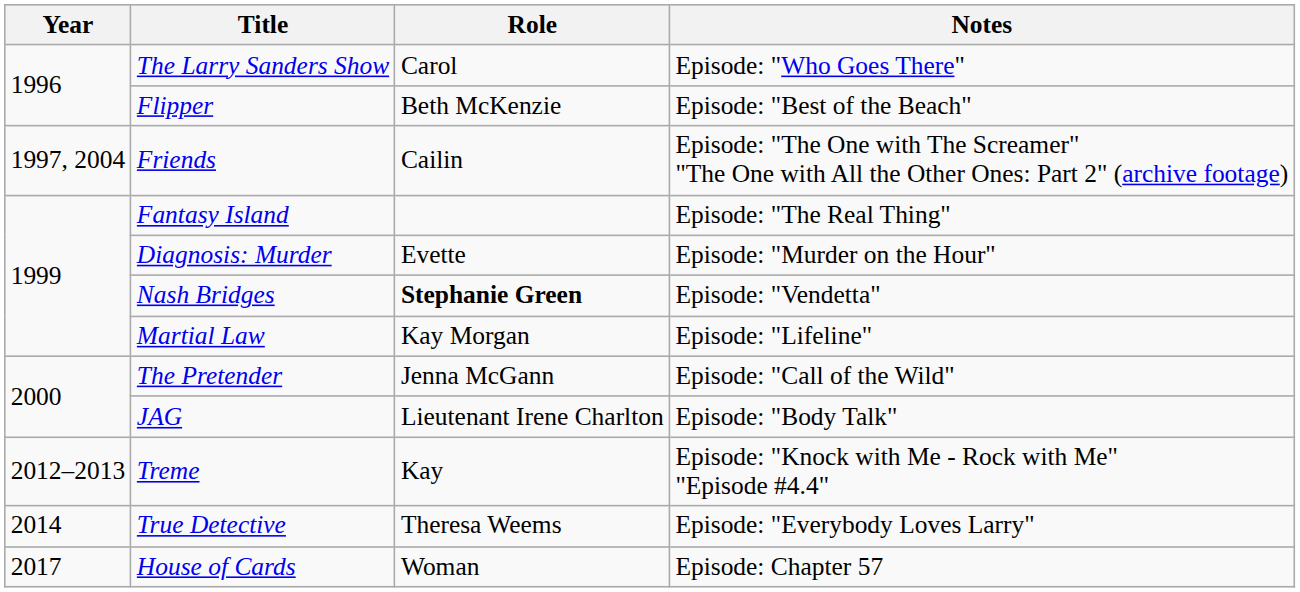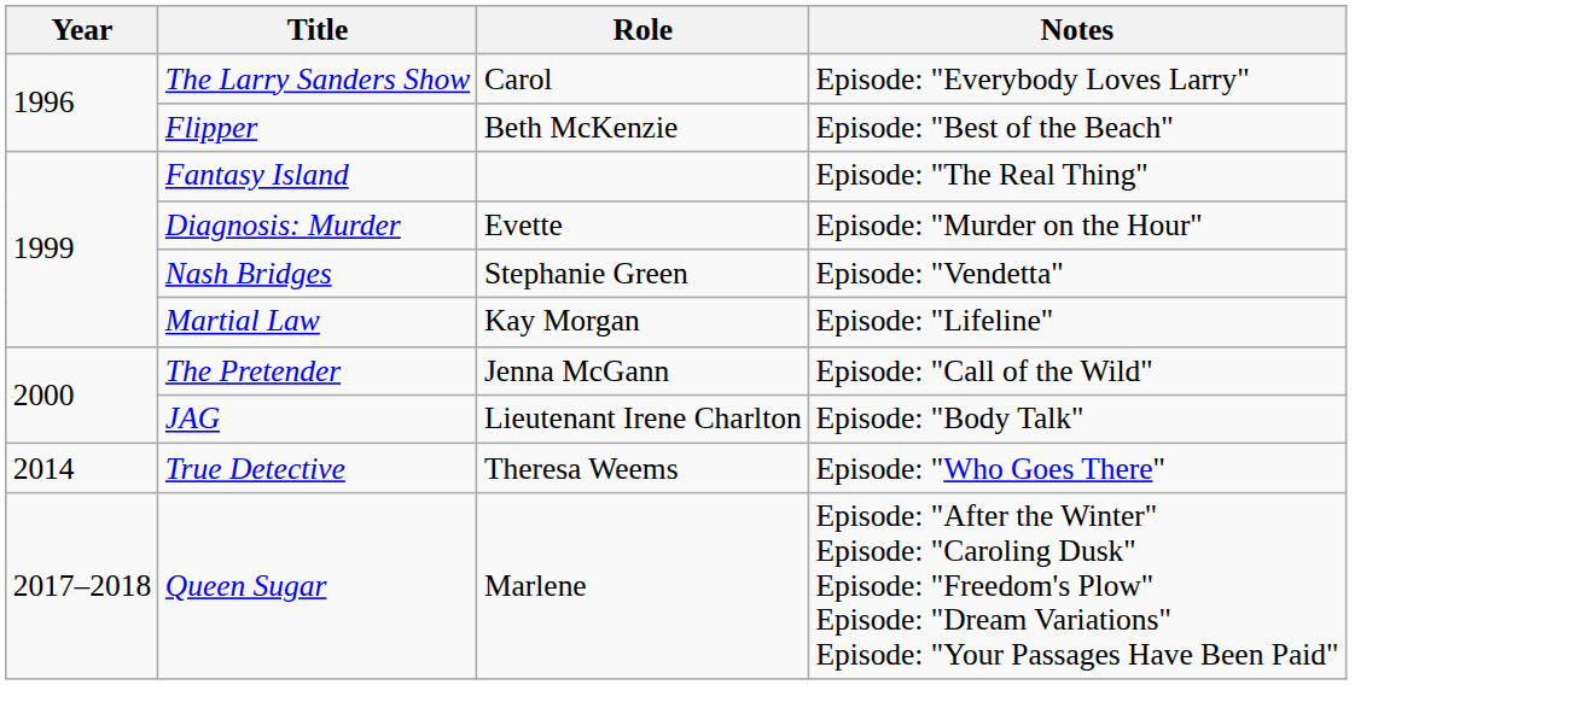The Larry Sanders Show | Notes: Episode: "Who Goes There" -> Episode: "Everybody Loves Larry"
- row: 1997, 2004 | Friends | Cailin | Episode: "The One with The Screamer" "The One with All the Other Ones: Part 2" (archive footage)
Nash Bridges | Role: bold -> normal
- row: 2012–2013 | Treme | Kay | Episode: "Knock with Me - Rock with Me" "Episode #4.4"
True Detective | Notes: Episode: "Everybody Loves Larry" -> Episode: "Who Goes There"
- row: 2017 | House of Cards | Woman | Episode: Chapter 57
+ row: 2017–2018 | Queen Sugar | Marlene | Episode: "After the Winter" Episode: "Caroling Dusk" Episode: "Freedom's Plow" Episode: "Dream Variations" Episode: "Your Passages Have Been Paid"
